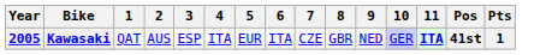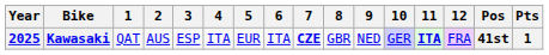+ column: 12 | FRA
Kawasaki | Year: 2005 -> 2025
Kawasaki | 7: normal -> bold
